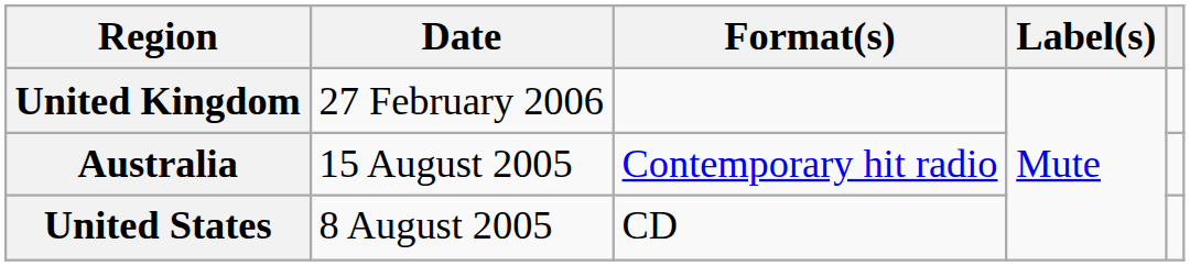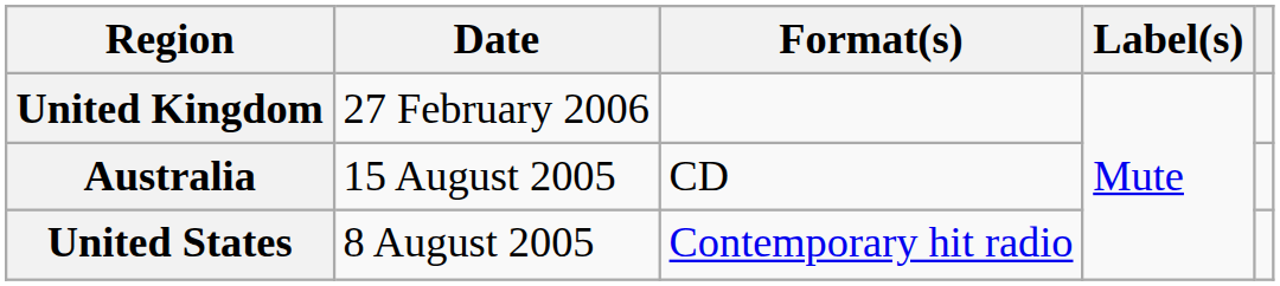Australia | Format(s): Contemporary hit radio -> CD
United States | Format(s): CD -> Contemporary hit radio
